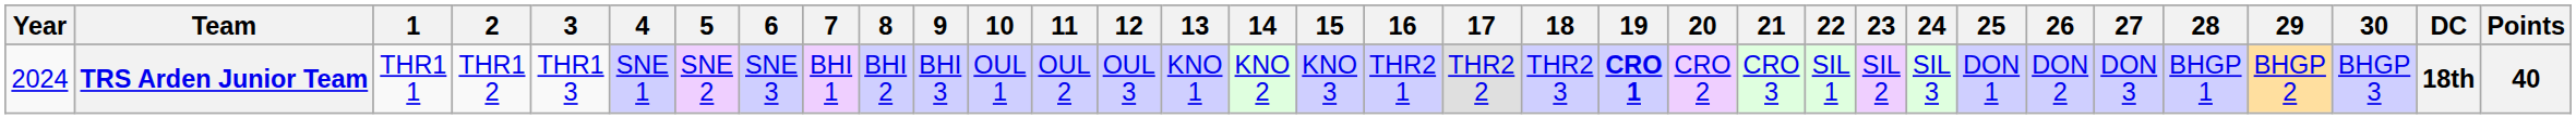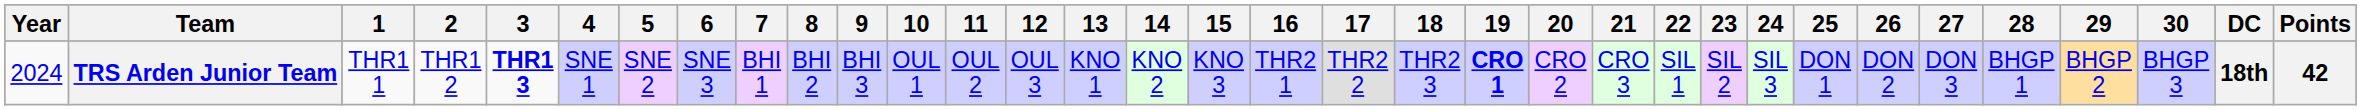TRS Arden Junior Team | 3: normal -> bold
TRS Arden Junior Team | Points: 40 -> 42
